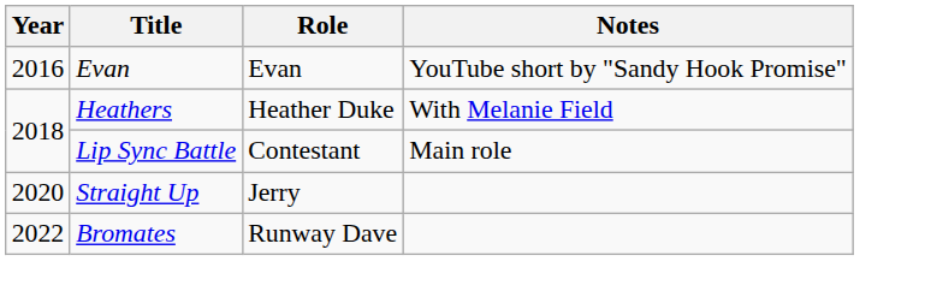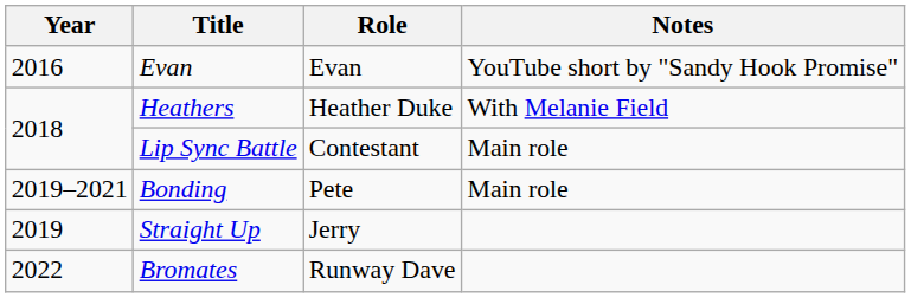+ row: 2019–2021 | Bonding | Pete | Main role
Straight Up | Year: 2020 -> 2019
